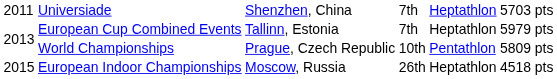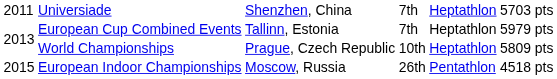World Championships | column 5: Pentathlon -> Heptathlon
European Indoor Championships | column 5: Heptathlon -> Pentathlon
